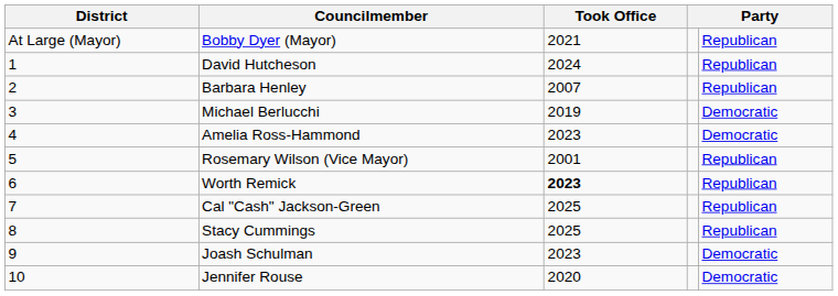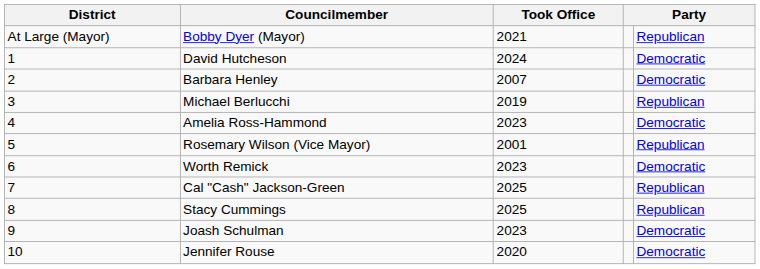David Hutcheson | column 5: Republican -> Democratic
Barbara Henley | column 5: Republican -> Democratic
Michael Berlucchi | column 5: Democratic -> Republican
Worth Remick | Took Office: bold -> normal
Worth Remick | column 5: Republican -> Democratic
